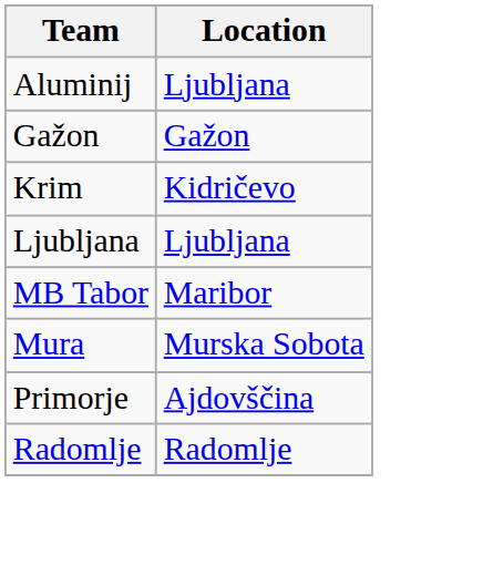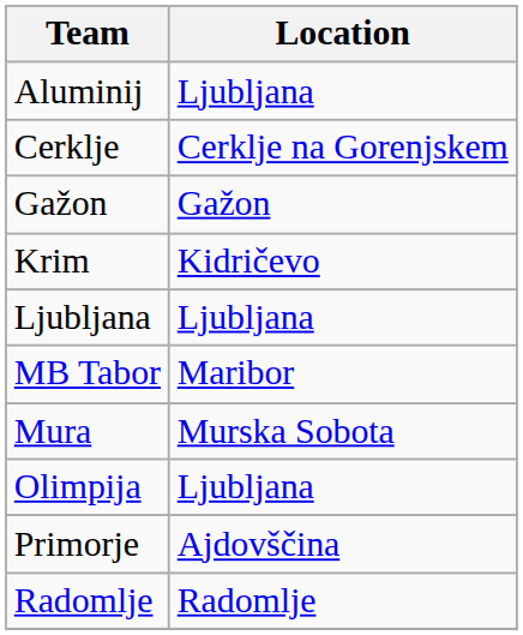+ row: Cerklje | Cerklje na Gorenjskem
+ row: Olimpija | Ljubljana
